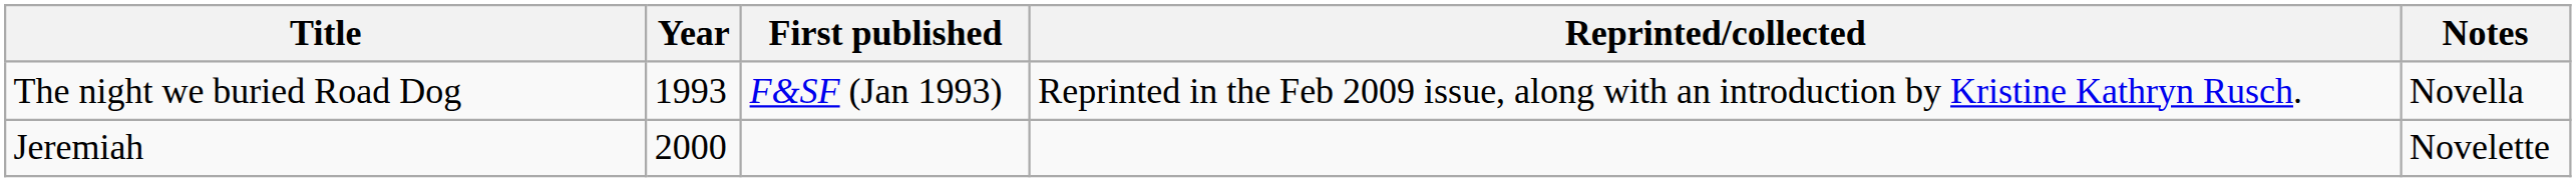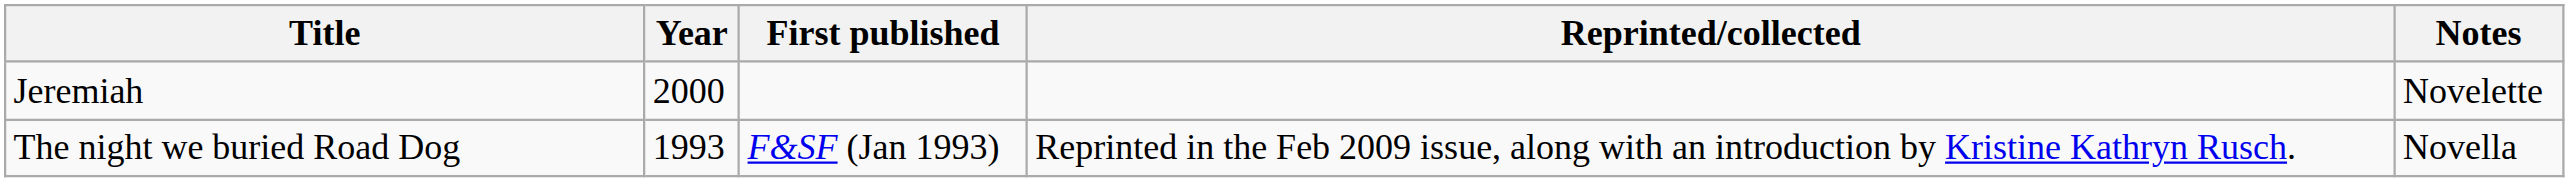rows swapped: Jeremiah <-> The night we buried Road Dog
